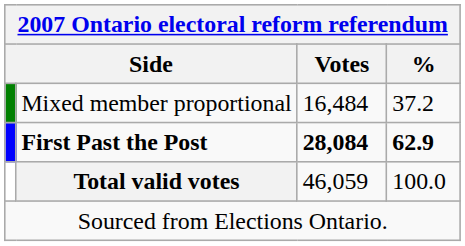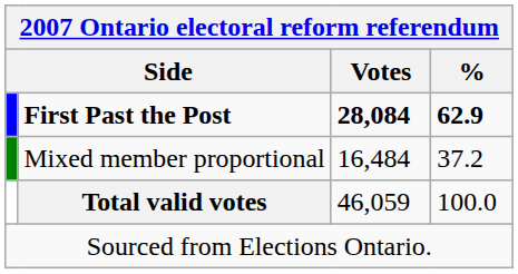rows swapped: First Past the Post <-> Mixed member proportional
